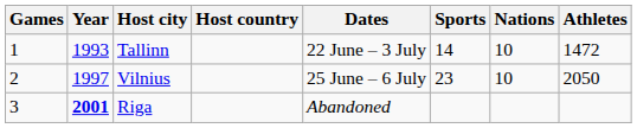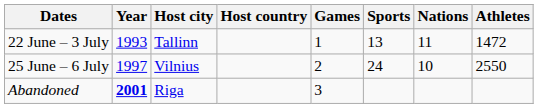columns swapped: Games <-> Dates
Tallinn | Sports: 14 -> 13
Tallinn | Nations: 10 -> 11
Vilnius | Sports: 23 -> 24
Vilnius | Athletes: 2050 -> 2550
